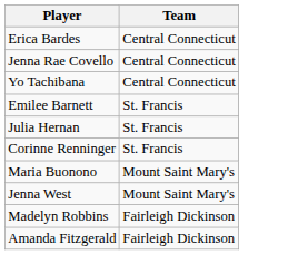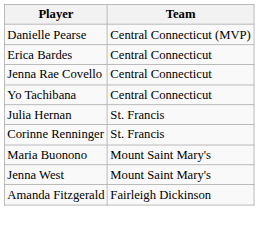+ row: Danielle Pearse | Central Connecticut (MVP)
- row: Emilee Barnett | St. Francis
- row: Madelyn Robbins | Fairleigh Dickinson
